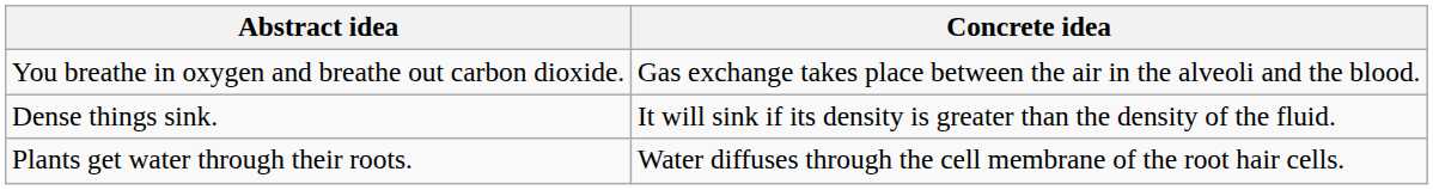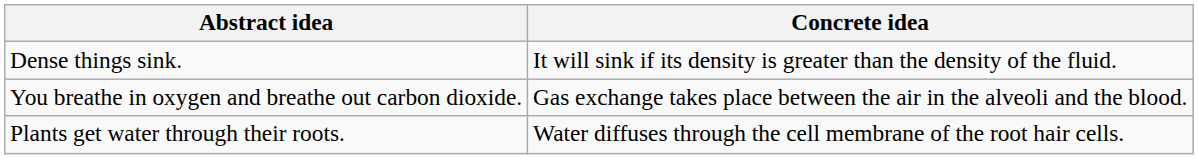rows swapped: Dense things sink. <-> You breathe in oxygen and breathe out carbon dioxide.
